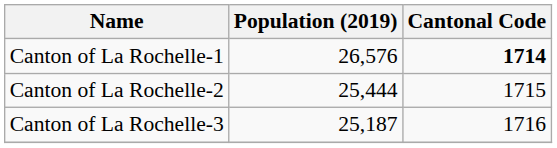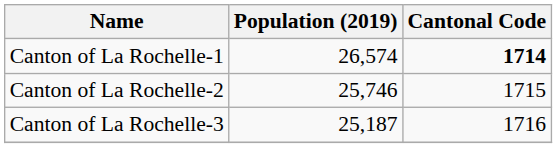Canton of La Rochelle-1 | Population (2019): 26,576 -> 26,574
Canton of La Rochelle-2 | Population (2019): 25,444 -> 25,746
